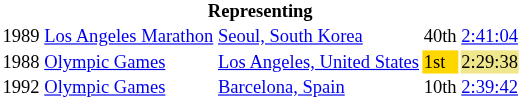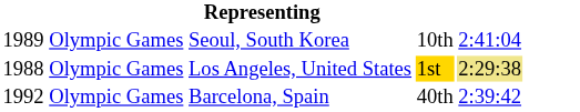Seoul, South Korea | column 2: Los Angeles Marathon -> Olympic Games
Seoul, South Korea | column 4: 40th -> 10th
Barcelona, Spain | column 4: 10th -> 40th
